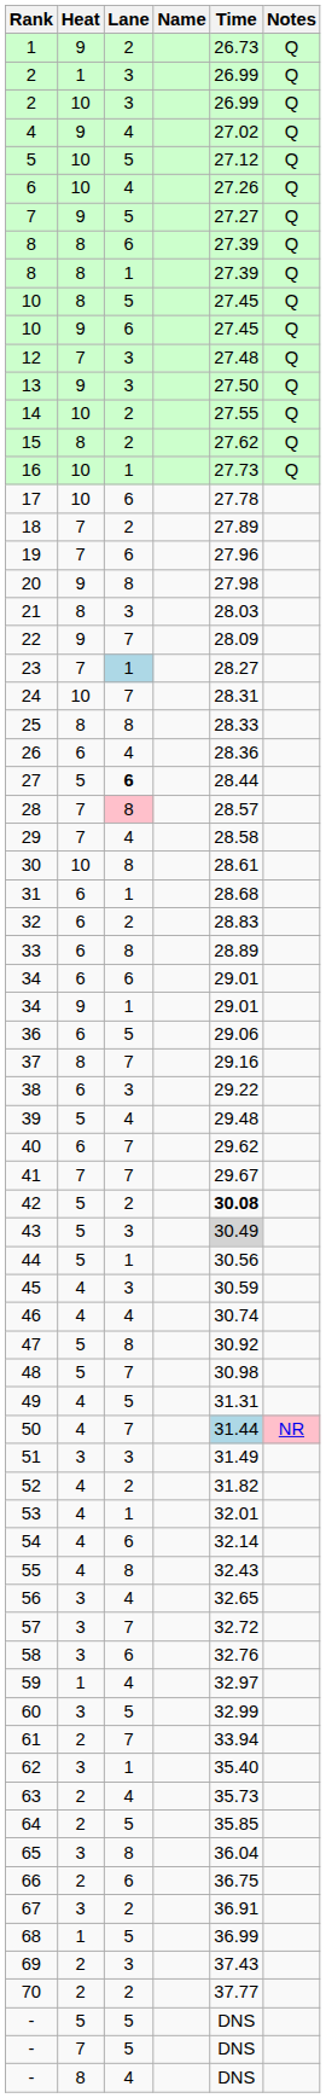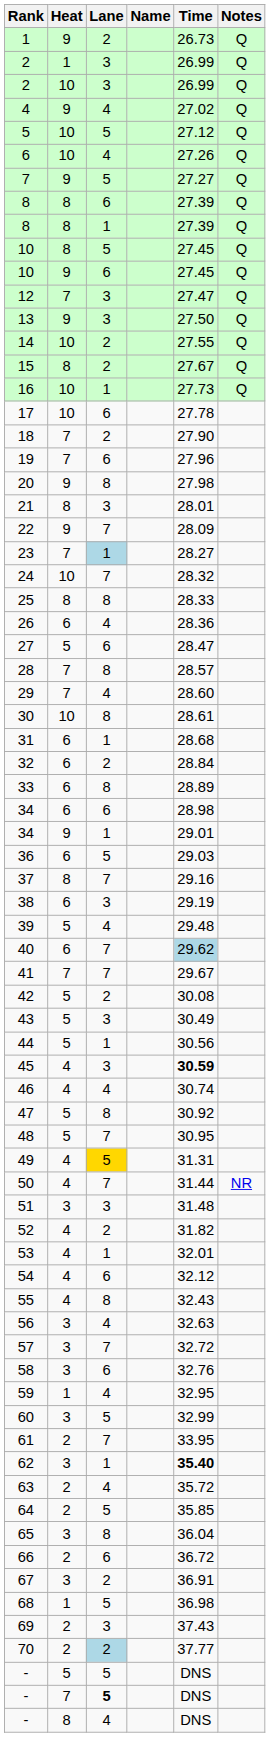12 | Time: 27.48 -> 27.47
15 | Time: 27.62 -> 27.67
18 | Time: 27.89 -> 27.90
21 | Time: 28.03 -> 28.01
24 | Time: 28.31 -> 28.32
27 | Lane: bold -> normal
27 | Time: 28.44 -> 28.47
28 | Lane: pink background -> no background
29 | Time: 28.58 -> 28.60
32 | Time: 28.83 -> 28.84
34 / 6 | Time: 29.01 -> 28.98
36 | Time: 29.06 -> 29.03
38 | Time: 29.22 -> 29.19
40 | Time: no background -> lightblue background
42 | Time: bold -> normal
43 | Time: lightgrey background -> no background
45 | Time: normal -> bold
48 | Time: 30.98 -> 30.95
49 | Lane: no background -> gold background
50 | Time: lightblue background -> no background
50 | Notes: pink background -> no background
51 | Time: 31.49 -> 31.48
54 | Time: 32.14 -> 32.12
56 | Time: 32.65 -> 32.63
59 | Time: 32.97 -> 32.95
61 | Time: 33.94 -> 33.95
62 | Time: normal -> bold
63 | Time: 35.73 -> 35.72
66 | Time: 36.75 -> 36.72
68 | Time: 36.99 -> 36.98
70 | Lane: no background -> lightblue background
- / 7 | Lane: normal -> bold
